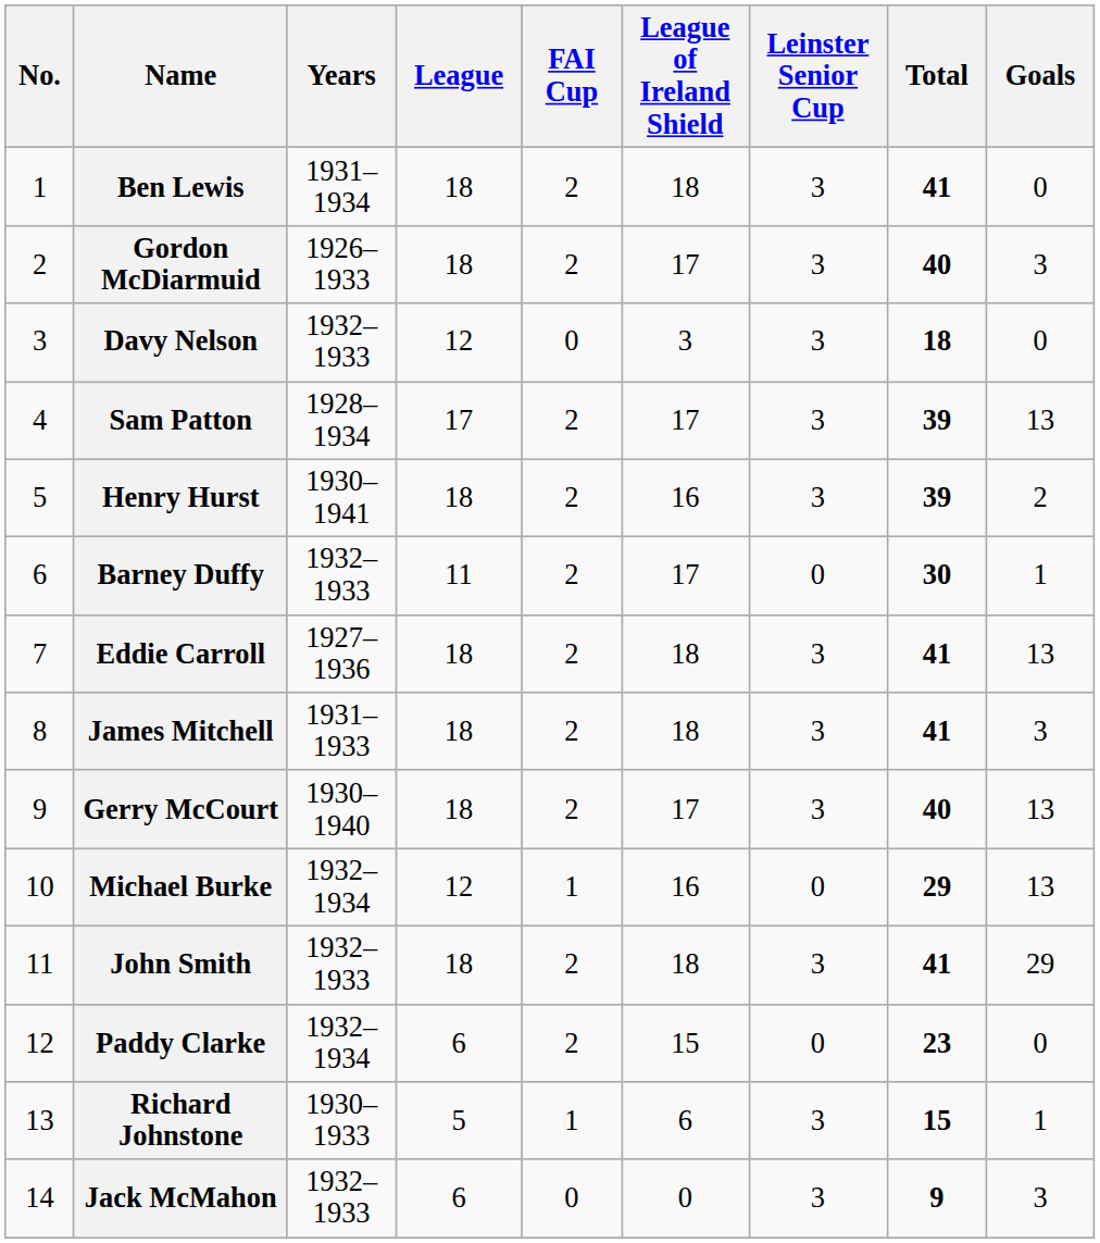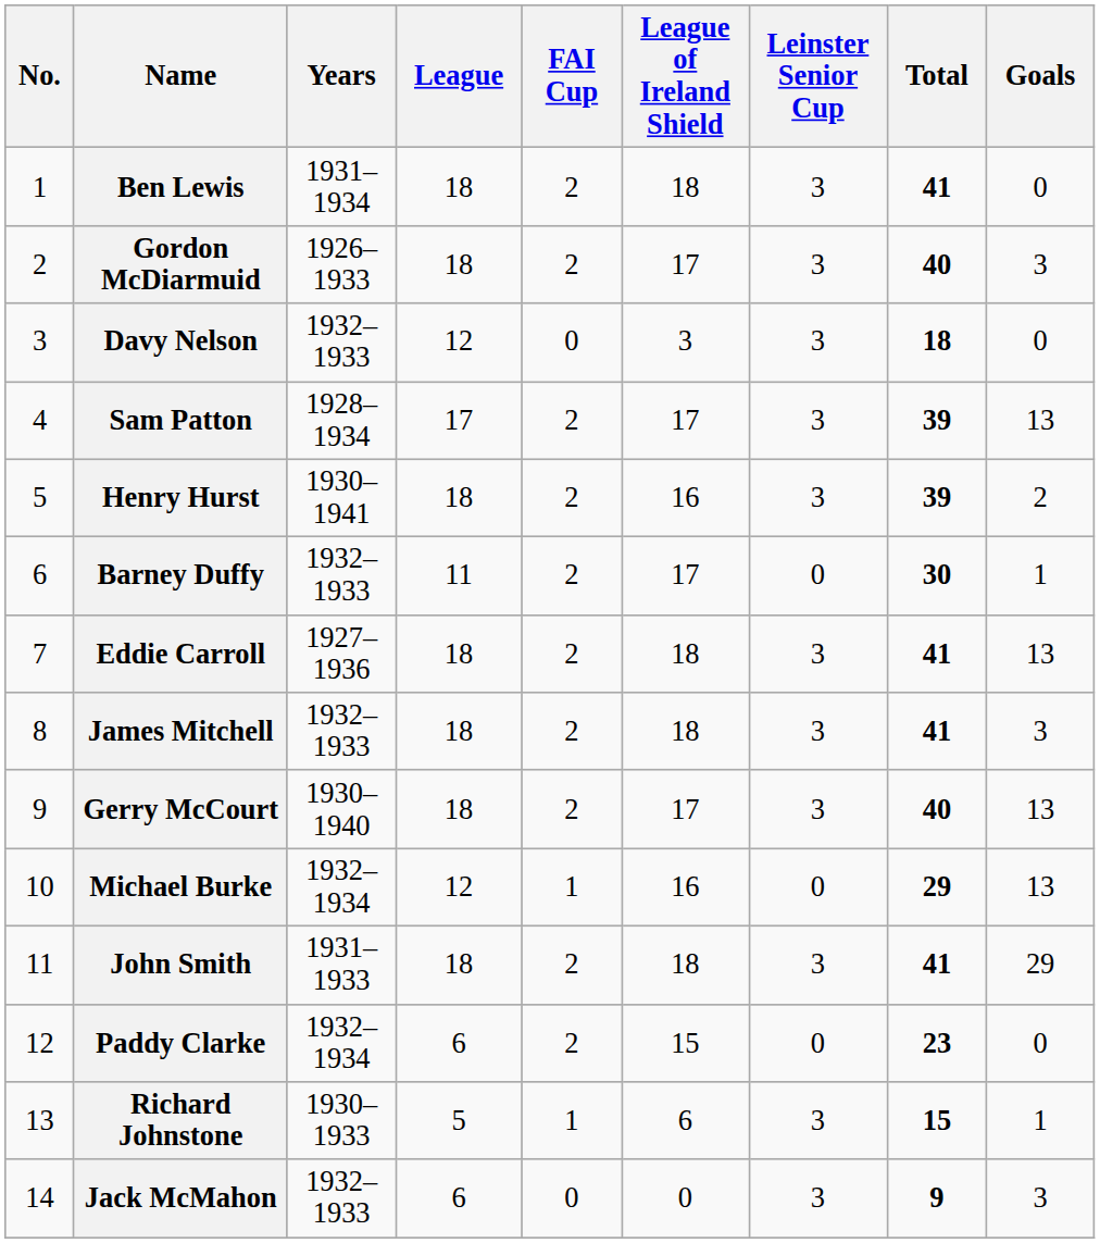James Mitchell | Years: 1931–1933 -> 1932–1933
John Smith | Years: 1932–1933 -> 1931–1933
